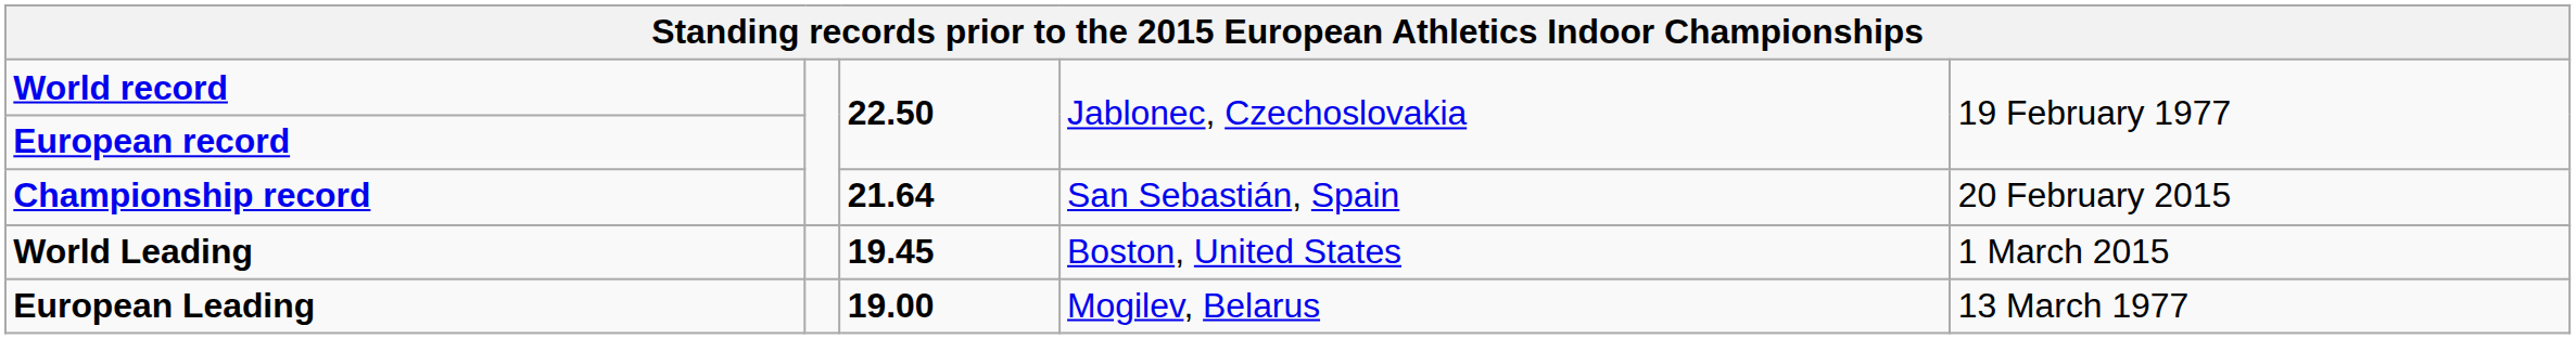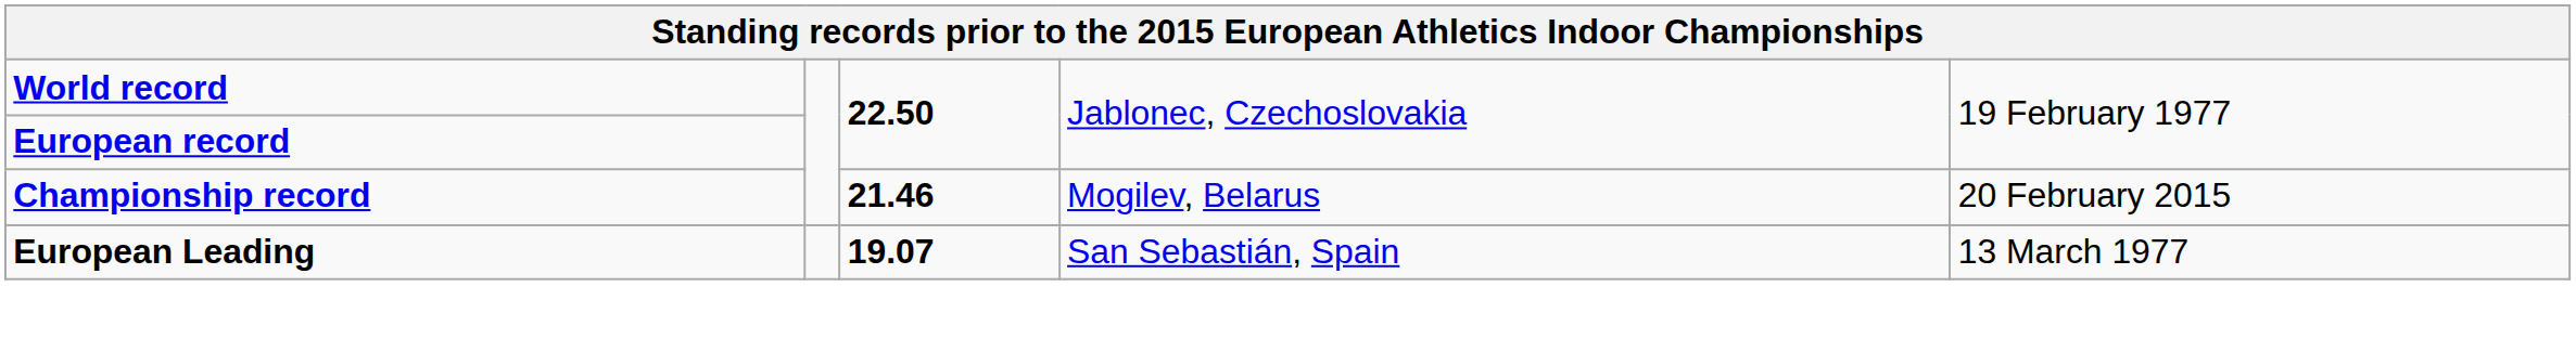Championship record | column 3: 21.64 -> 21.46
Championship record | column 4: San Sebastián, Spain -> Mogilev, Belarus
- row: World Leading | 19.45 | Boston, United States | 1 March 2015
European Leading | column 3: 19.00 -> 19.07
European Leading | column 4: Mogilev, Belarus -> San Sebastián, Spain
